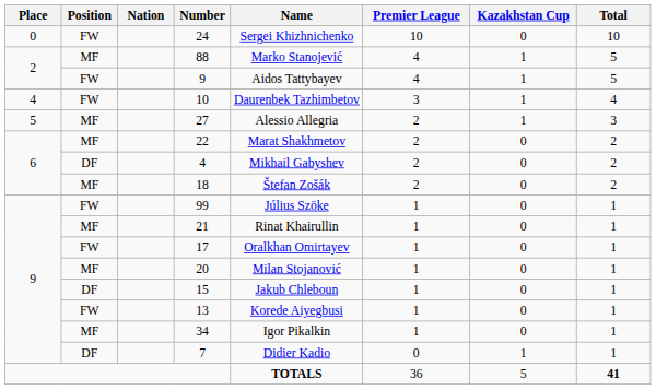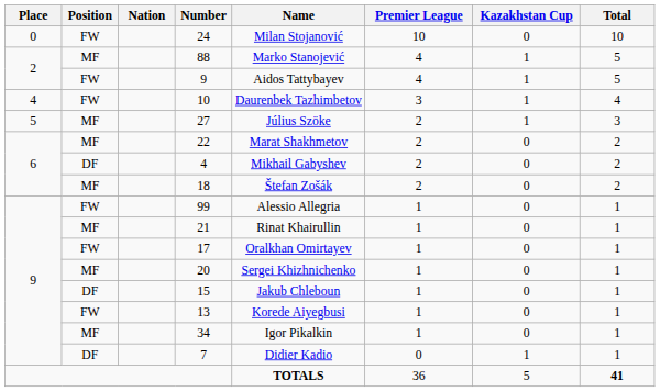24 | Name: Sergei Khizhnichenko -> Milan Stojanović
27 | Name: Alessio Allegria -> Július Szöke
99 | Name: Július Szöke -> Alessio Allegria
20 | Name: Milan Stojanović -> Sergei Khizhnichenko
